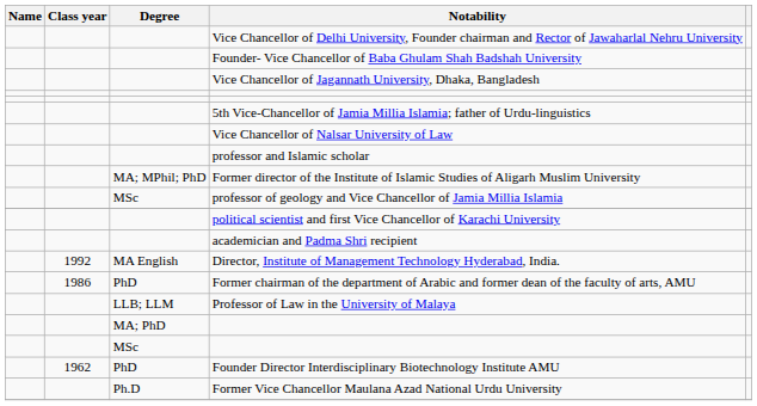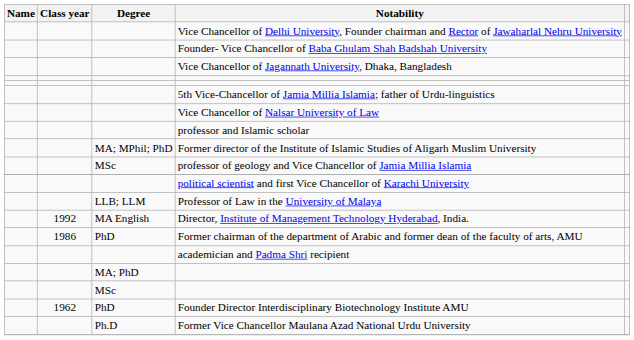rows swapped: academician and Padma Shri recipient <-> Professor of Law in the University of Malaya
